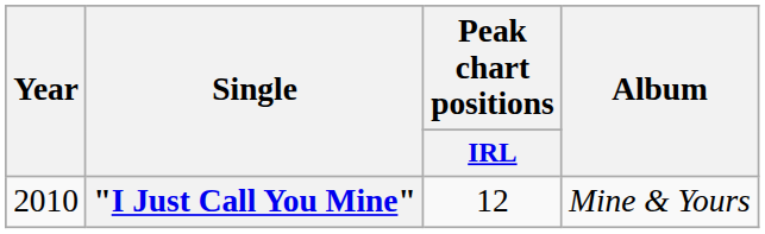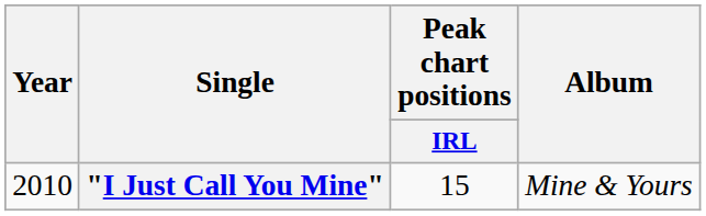"I Just Call You Mine" | Peak chart positions / IRL: 12 -> 15
